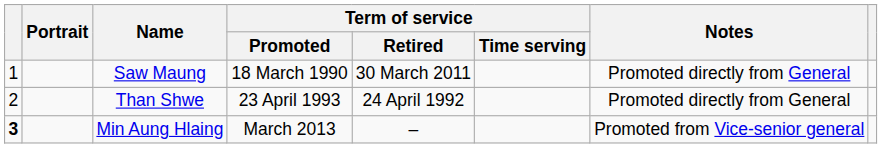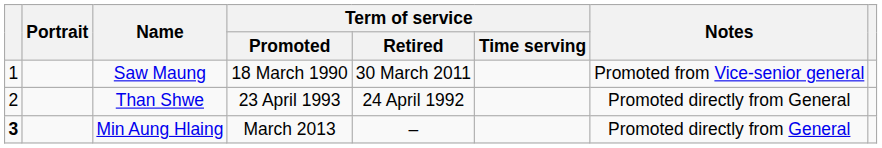Saw Maung | Notes: Promoted directly from General -> Promoted from Vice-senior general
Min Aung Hlaing | Notes: Promoted from Vice-senior general -> Promoted directly from General
